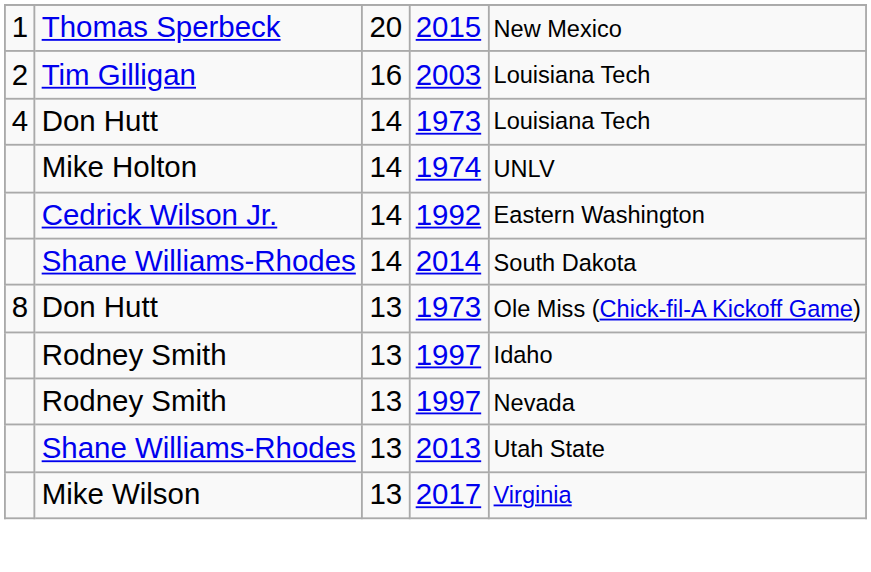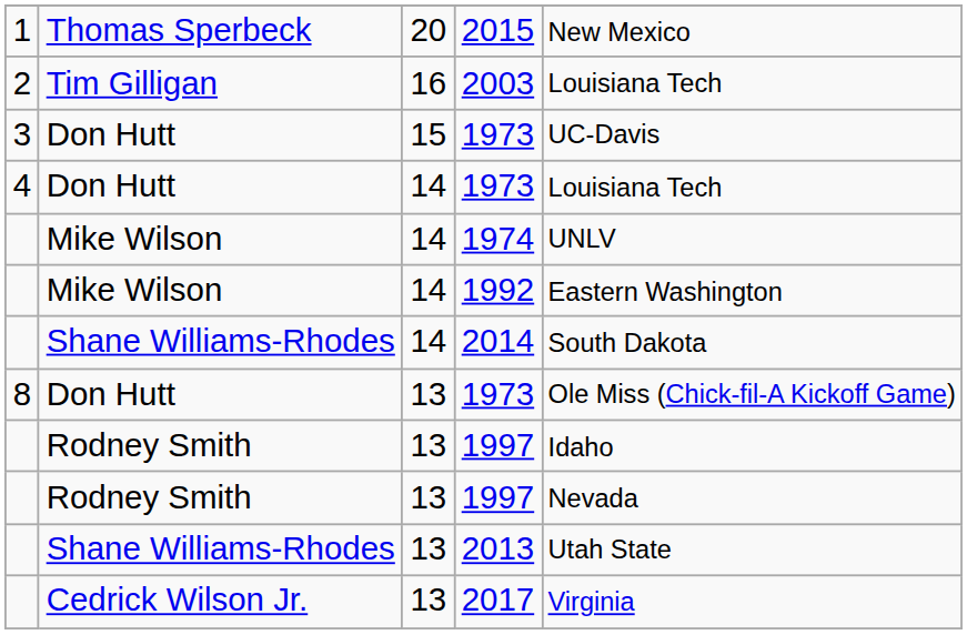+ row: 3 | Don Hutt | 15 | 1973 | UC-Davis
1974 | column 2: Mike Holton -> Mike Wilson
1992 | column 2: Cedrick Wilson Jr. -> Mike Wilson
2017 | column 2: Mike Wilson -> Cedrick Wilson Jr.
